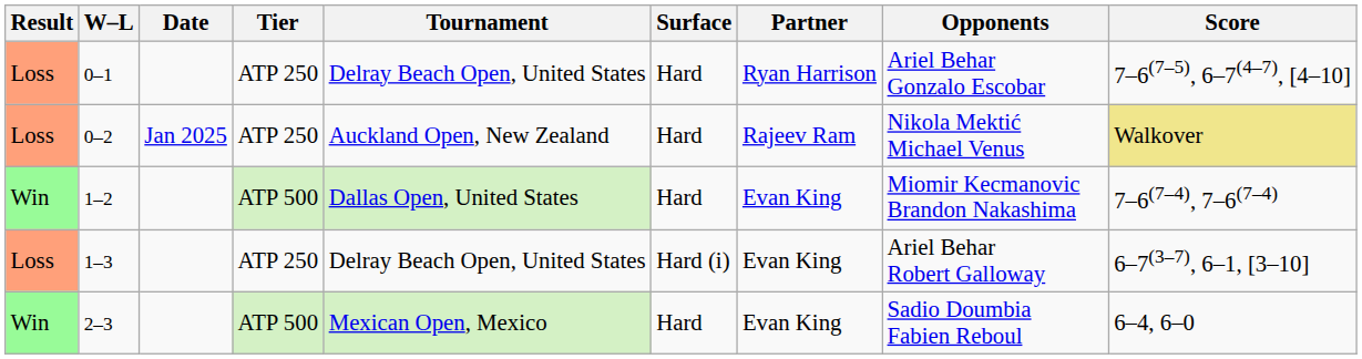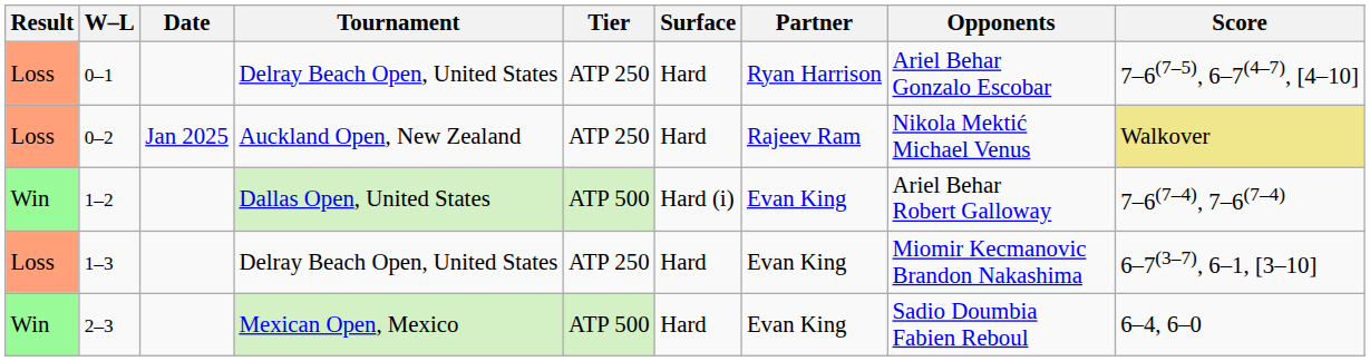columns swapped: Tournament <-> Tier
1–2 | Surface: Hard -> Hard (i)
1–2 | Opponents: Miomir Kecmanovic Brandon Nakashima -> Ariel Behar Robert Galloway
1–3 | Surface: Hard (i) -> Hard
1–3 | Opponents: Ariel Behar Robert Galloway -> Miomir Kecmanovic Brandon Nakashima
